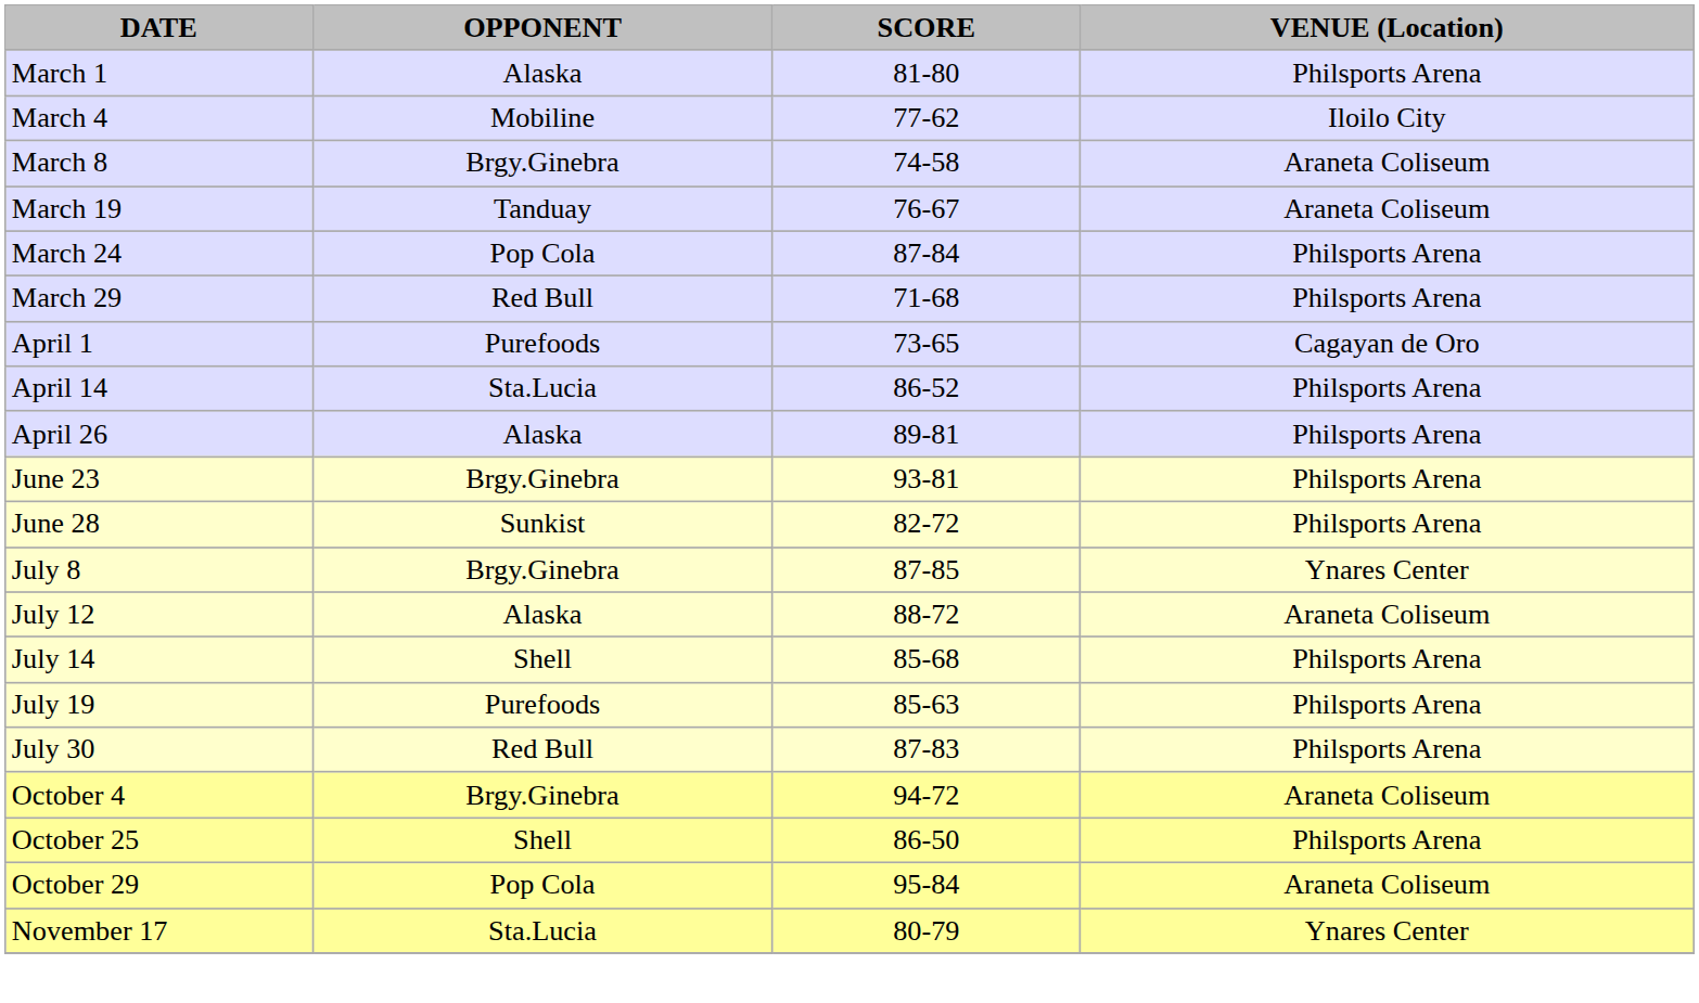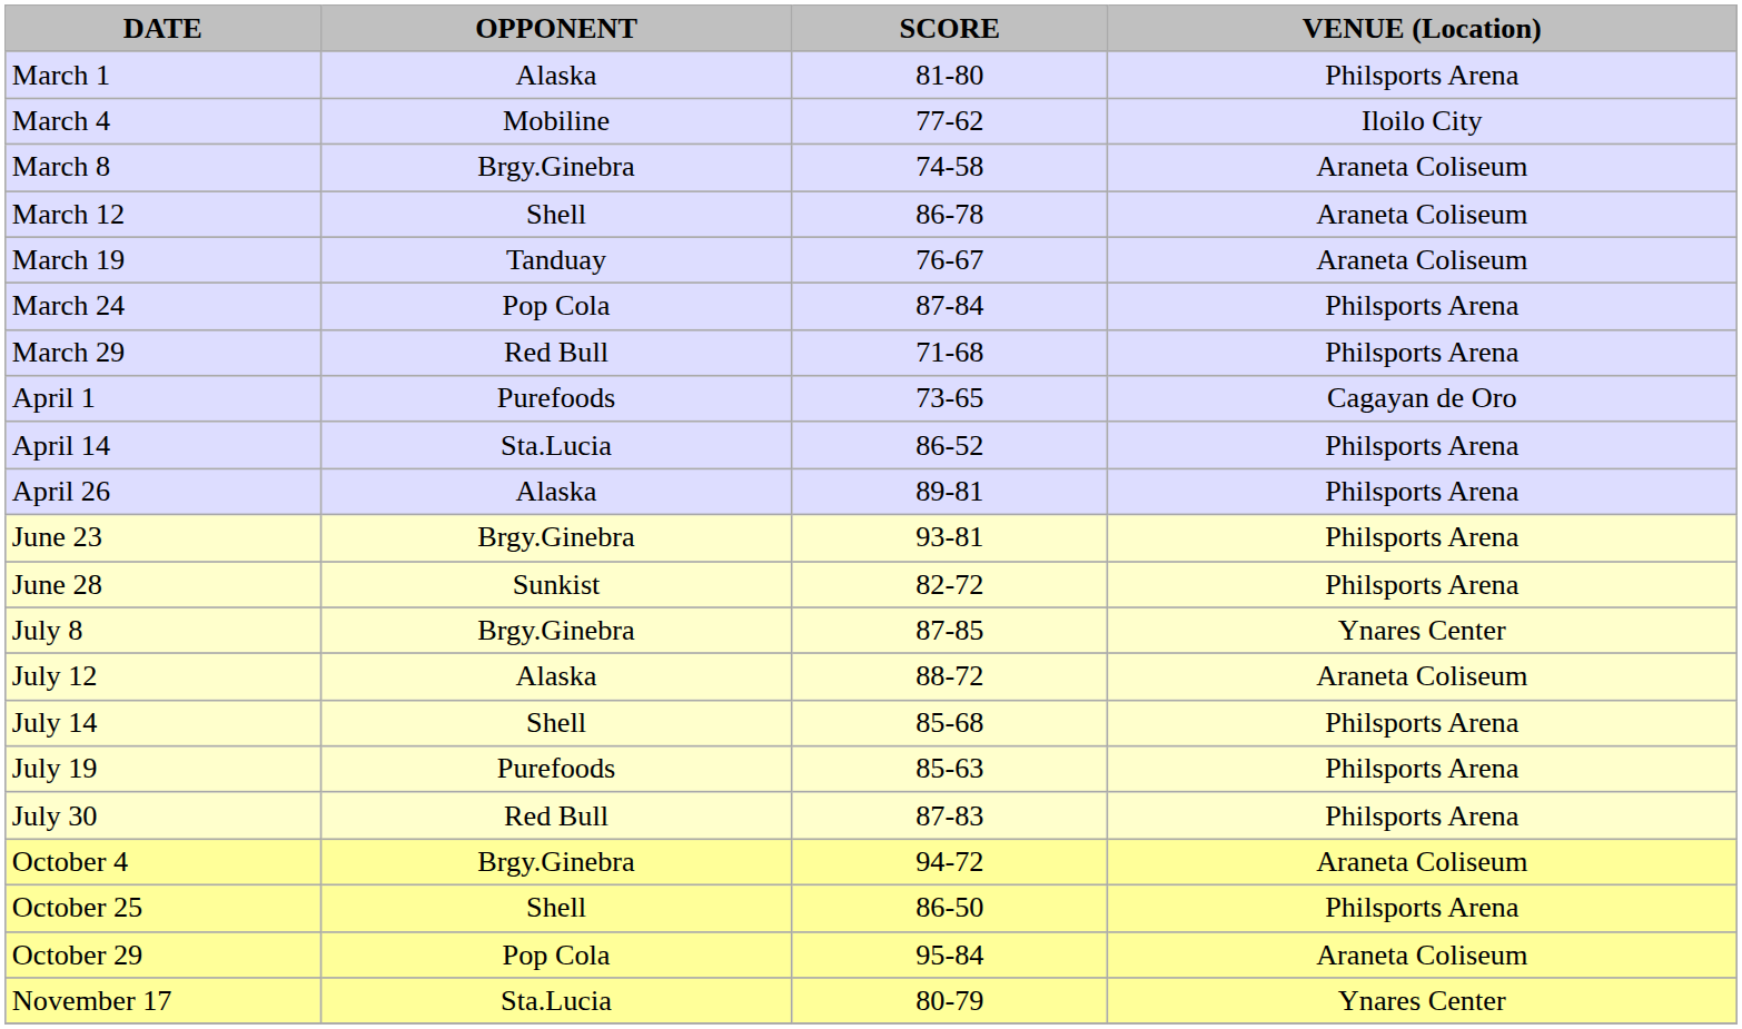+ row: March 12 | Shell | 86-78 | Araneta Coliseum
